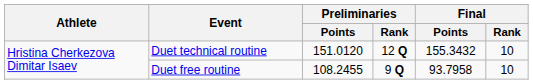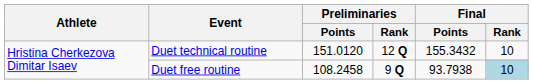Duet free routine | Preliminaries / Points: 108.2455 -> 108.2458
Duet free routine | Final / Points: 93.7958 -> 93.7938
Duet free routine | Final / Rank: no background -> lightblue background
